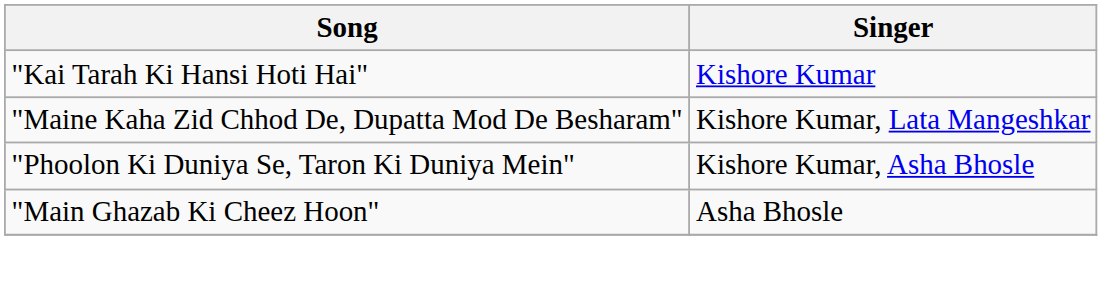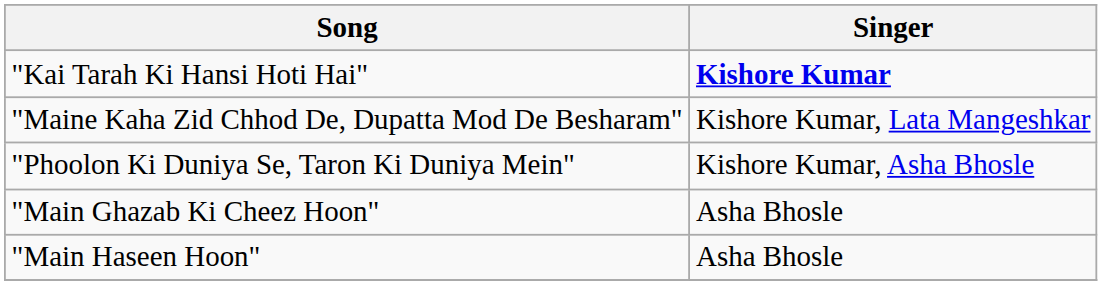"Kai Tarah Ki Hansi Hoti Hai" | Singer: normal -> bold
+ row: "Main Haseen Hoon" | Asha Bhosle
